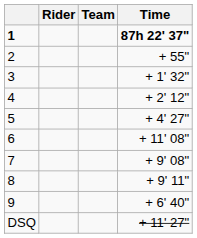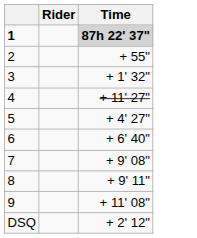- column: Team
1 | Time: no background -> lightgrey background
4 | Time: + 2' 12" -> + 11' 27"
6 | Time: + 11' 08" -> + 6' 40"
9 | Time: + 6' 40" -> + 11' 08"
DSQ | Time: + 11' 27" -> + 2' 12"
